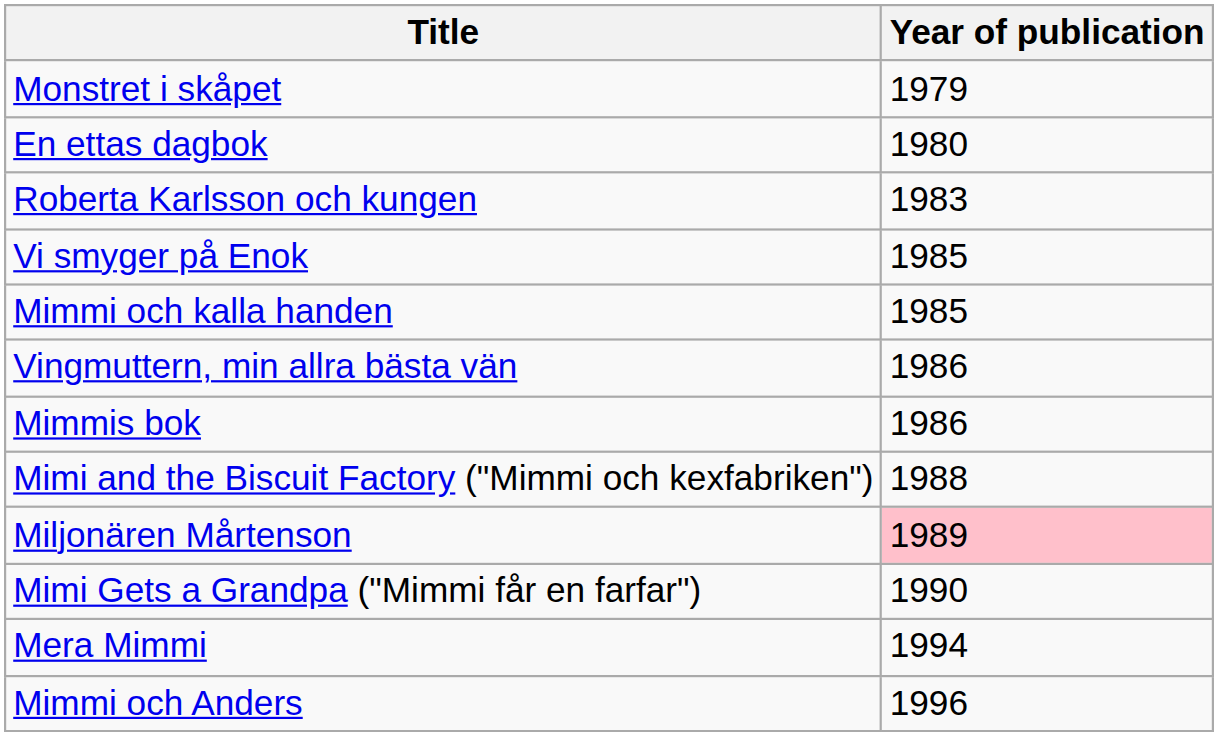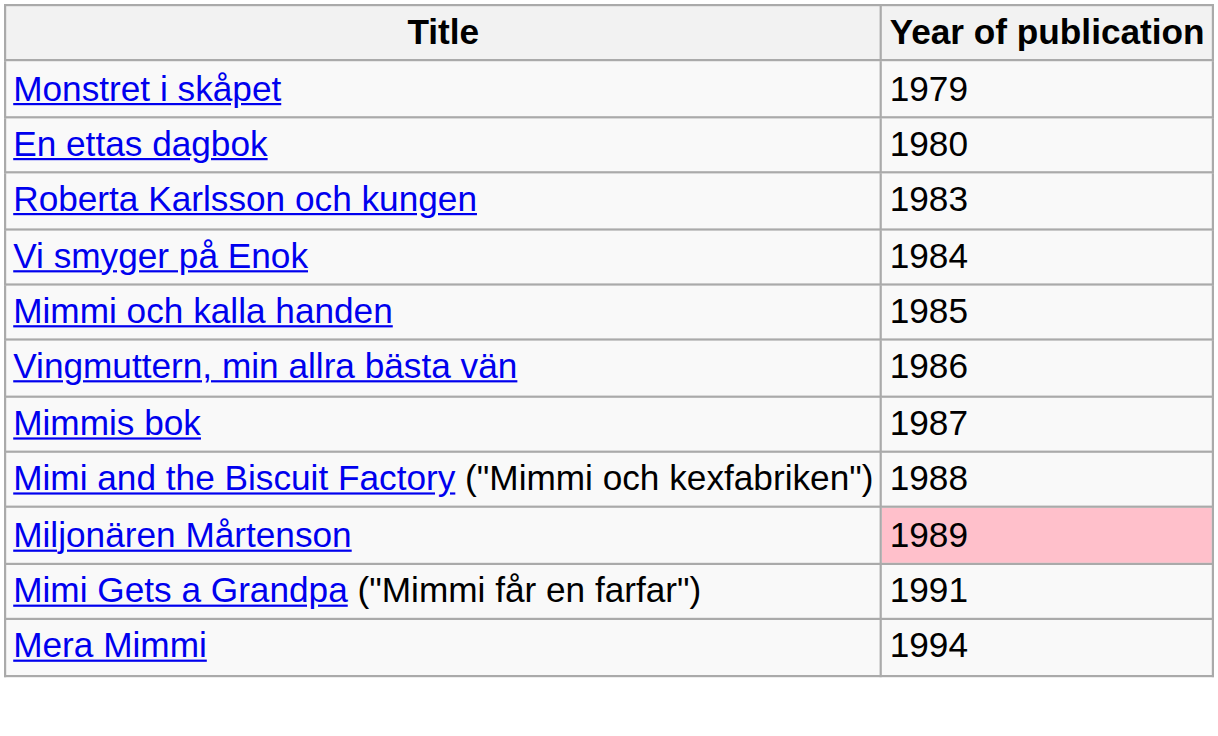Vi smyger på Enok | Year of publication: 1985 -> 1984
Mimmis bok | Year of publication: 1986 -> 1987
Mimi Gets a Grandpa ("Mimmi får en farfar") | Year of publication: 1990 -> 1991
- row: Mimmi och Anders | 1996
